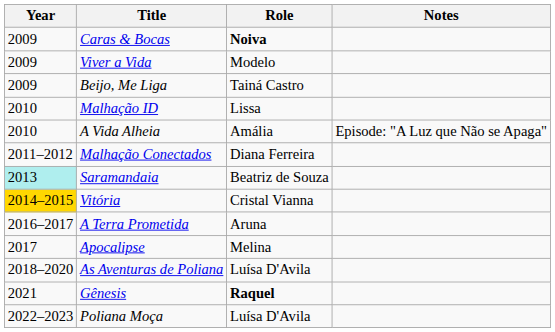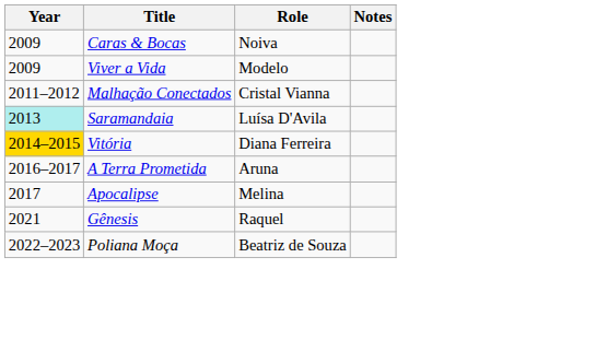Caras & Bocas | Role: bold -> normal
- row: 2009 | Beijo, Me Liga | Tainá Castro
- row: 2010 | Malhação ID | Lissa
- row: 2010 | A Vida Alheia | Amália | Episode: "A Luz que Não se Apaga"
Malhação Conectados | Role: Diana Ferreira -> Cristal Vianna
Saramandaia | Role: Beatriz de Souza -> Luísa D'Avila
Vitória | Role: Cristal Vianna -> Diana Ferreira
- row: 2018–2020 | As Aventuras de Poliana | Luísa D'Avila
Gênesis | Role: bold -> normal
Poliana Moça | Role: Luísa D'Avila -> Beatriz de Souza
